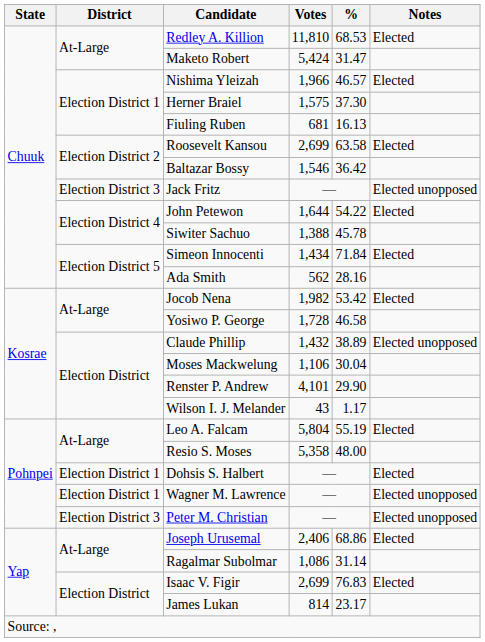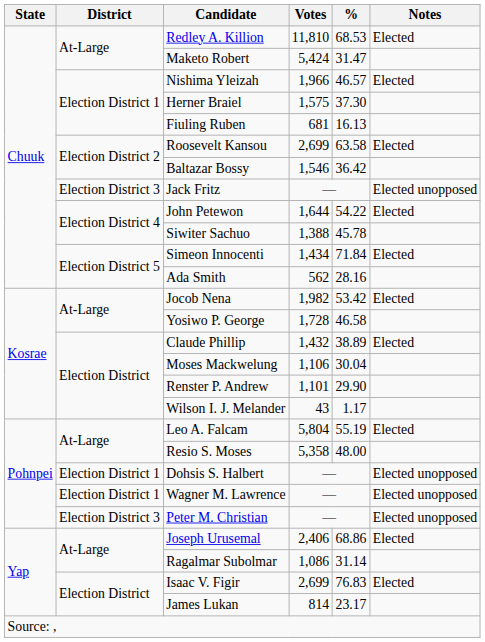Claude Phillip | Notes: Elected unopposed -> Elected
Renster P. Andrew | Votes: 4,101 -> 1,101
Dohsis S. Halbert | Notes: Elected -> Elected unopposed
